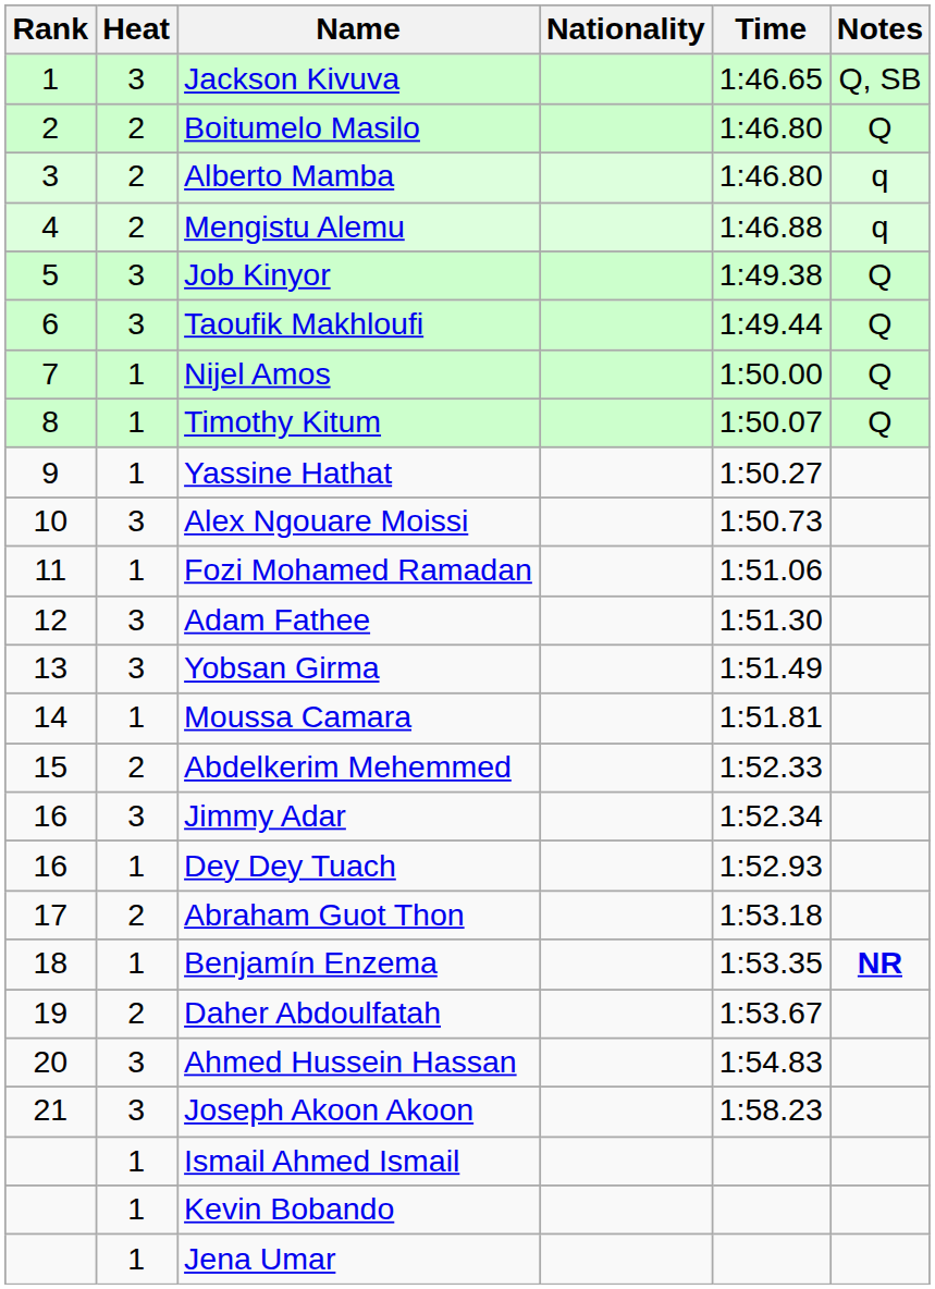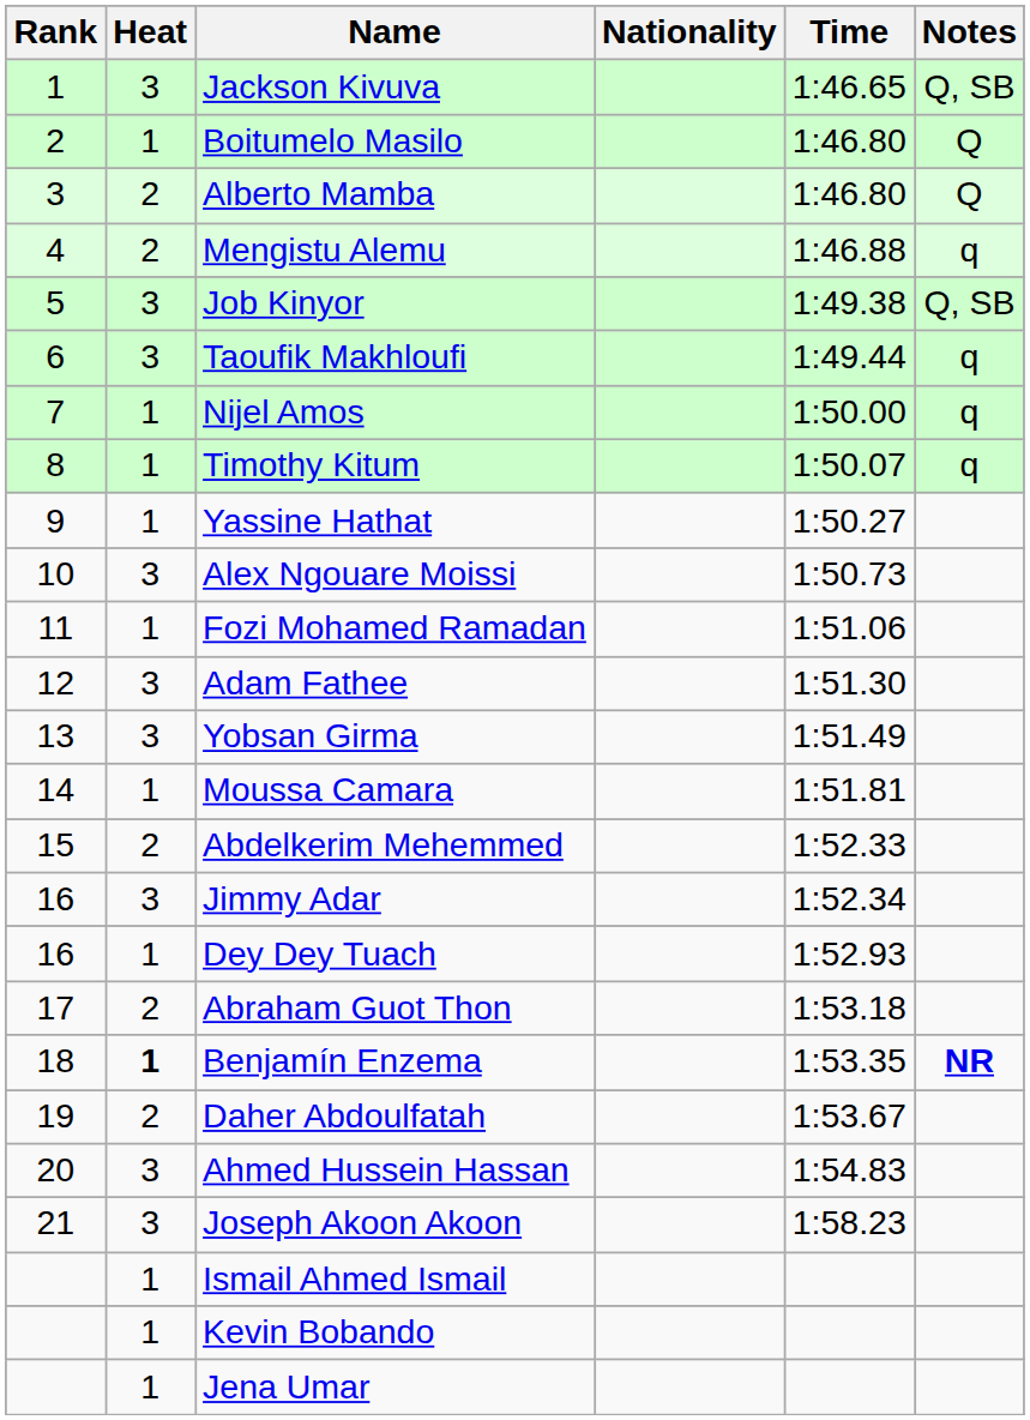Boitumelo Masilo | Heat: 2 -> 1
Alberto Mamba | Notes: q -> Q
Job Kinyor | Notes: Q -> Q, SB
Taoufik Makhloufi | Notes: Q -> q
Nijel Amos | Notes: Q -> q
Timothy Kitum | Notes: Q -> q
Benjamín Enzema | Heat: normal -> bold
